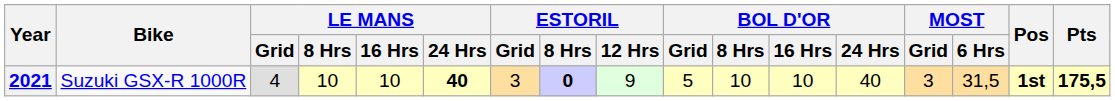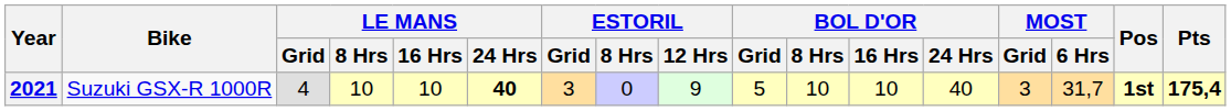2021 | ESTORIL / 8 Hrs: bold -> normal
2021 | MOST / 6 Hrs: 31,5 -> 31,7
2021 | Pts: 175,5 -> 175,4
